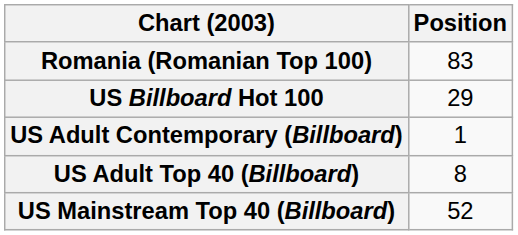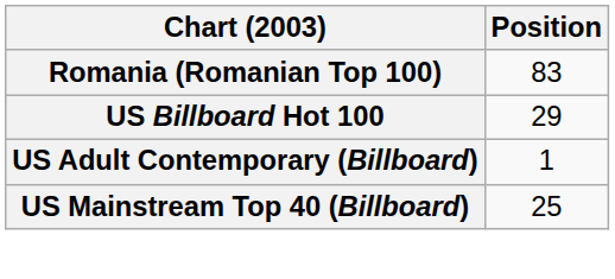- row: US Adult Top 40 (Billboard) | 8
US Mainstream Top 40 (Billboard) | Position: 52 -> 25
